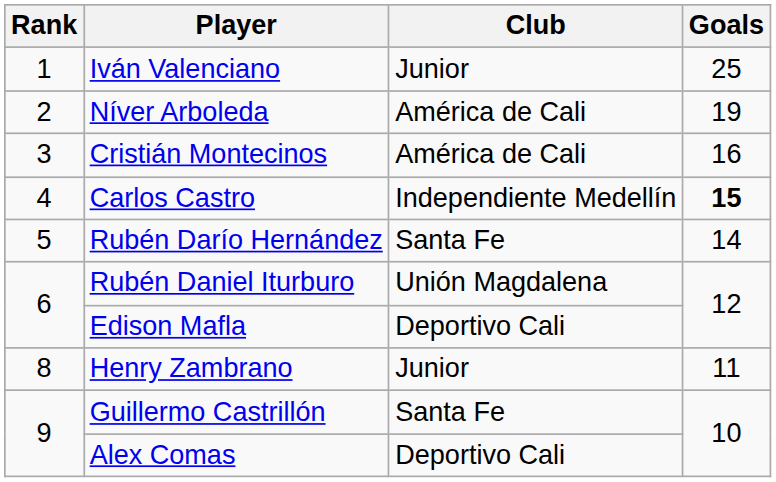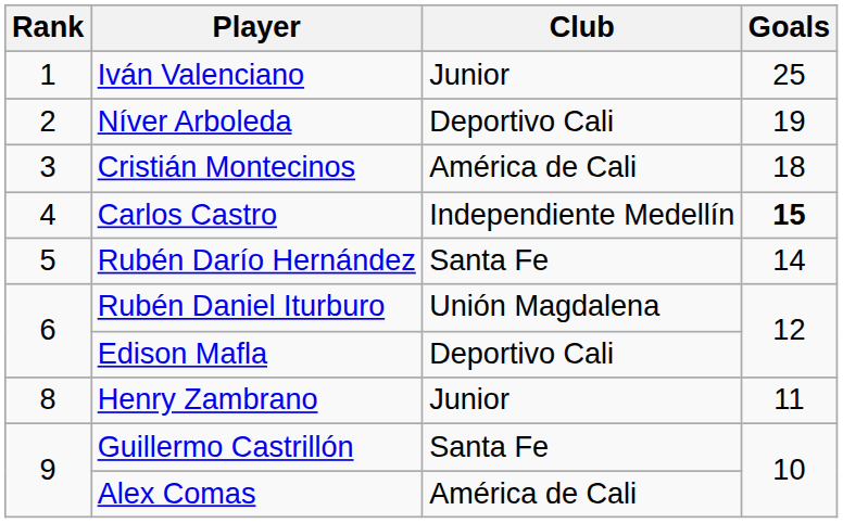Níver Arboleda | Club: América de Cali -> Deportivo Cali
Cristián Montecinos | Goals: 16 -> 18
Alex Comas | Club: Deportivo Cali -> América de Cali
